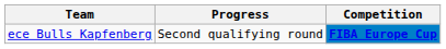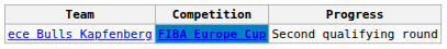columns swapped: Competition <-> Progress
